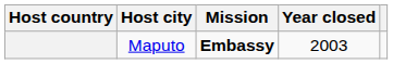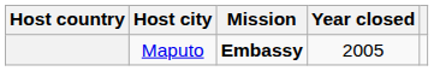Maputo | Year closed: 2003 -> 2005
